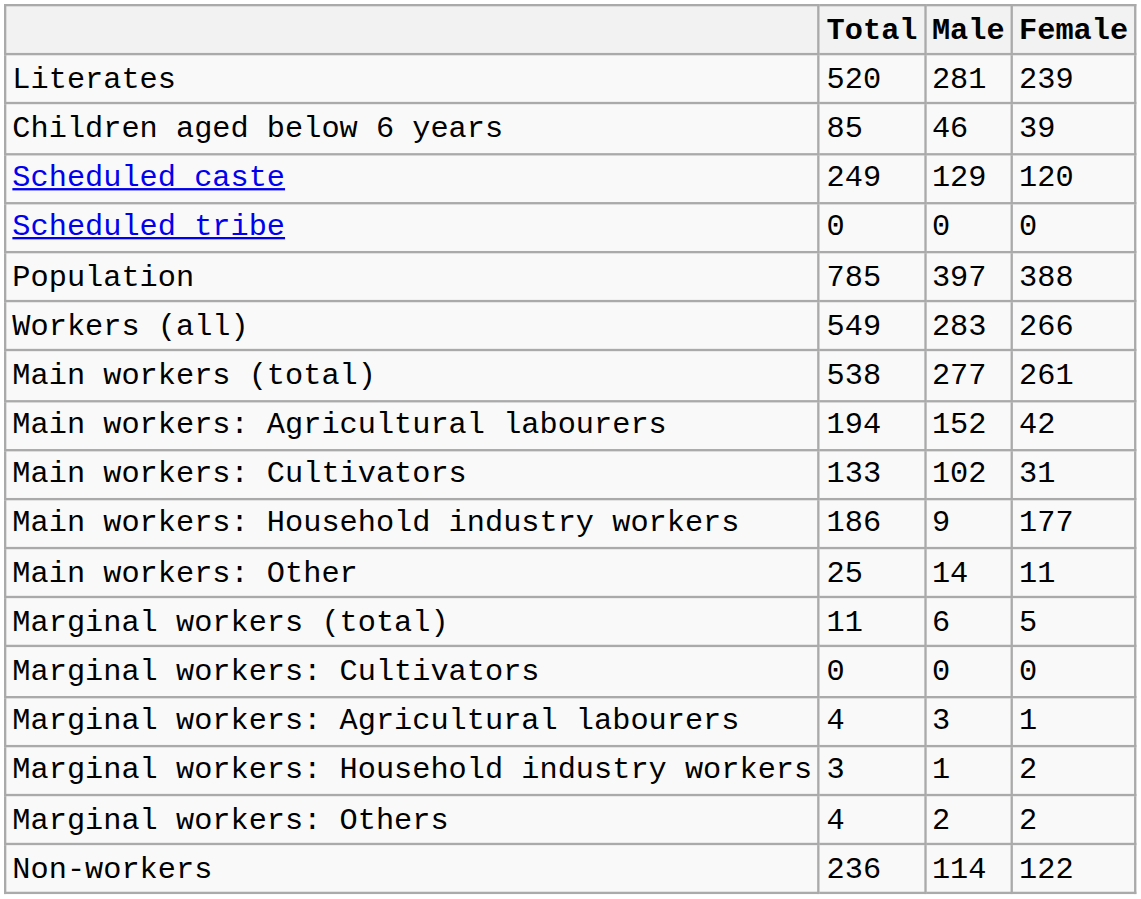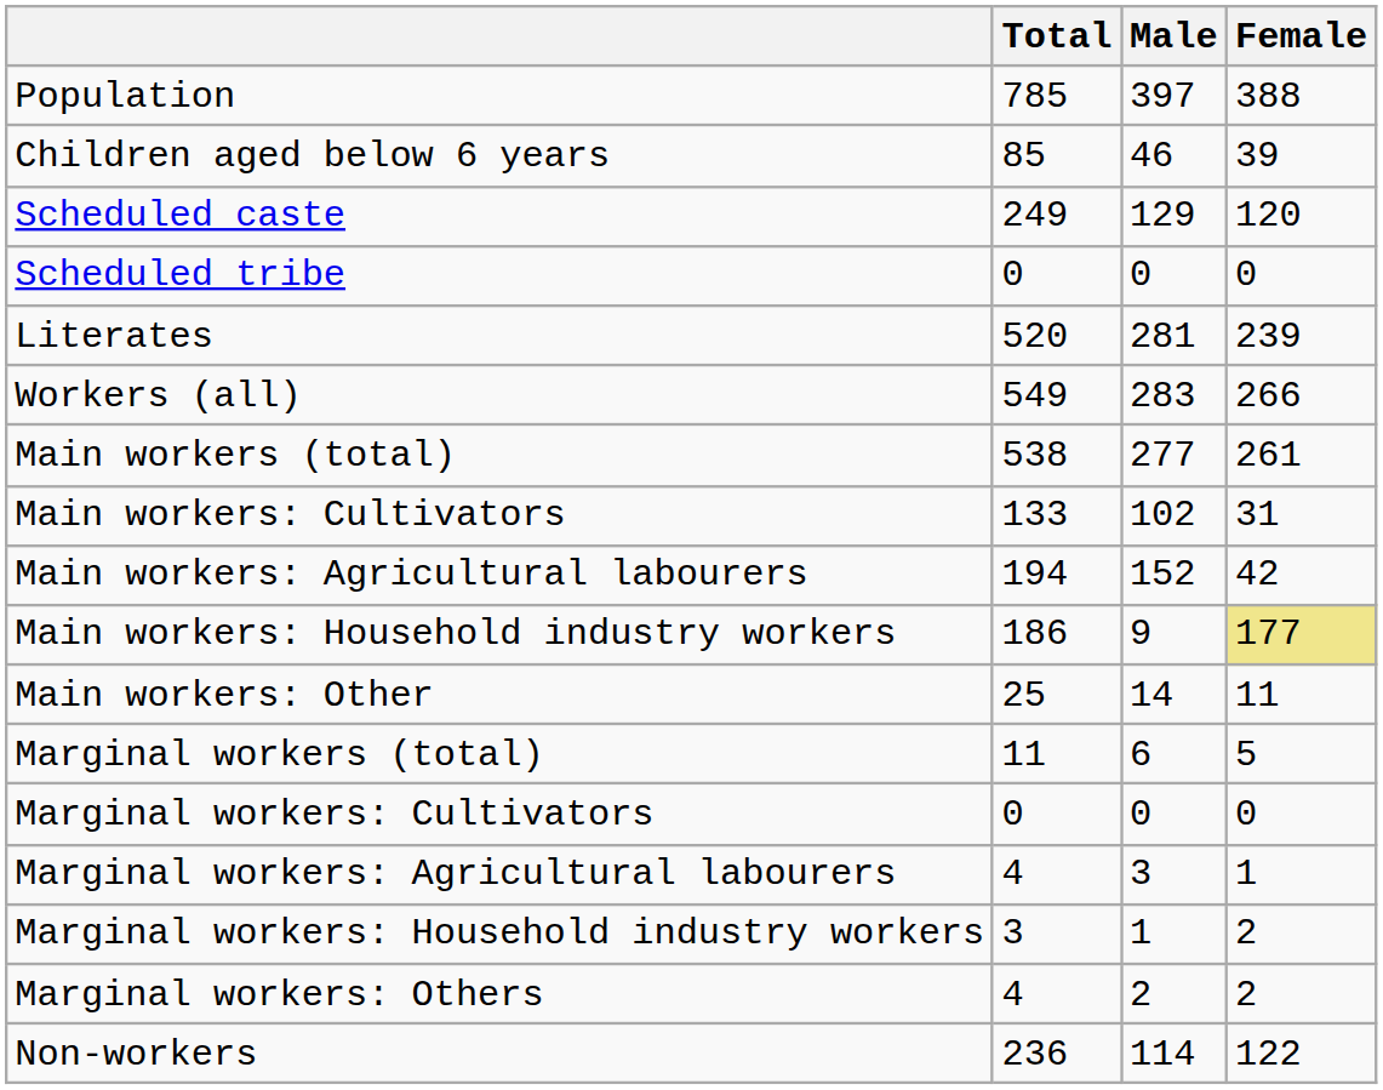rows swapped: Population <-> Literates
rows swapped: Main workers: Cultivators <-> Main workers: Agricultural labourers
Main workers: Household industry workers | Female: no background -> khaki background
